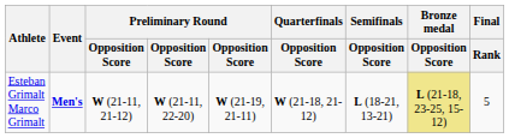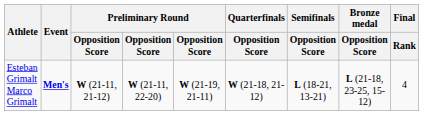Esteban Grimalt Marco Grimalt | Bronze medal / Opposition Score: khaki background -> no background
Esteban Grimalt Marco Grimalt | Final / Rank: 5 -> 4
